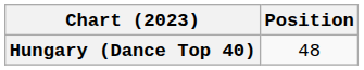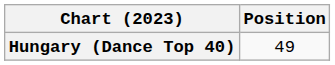Hungary (Dance Top 40) | Position: 48 -> 49
